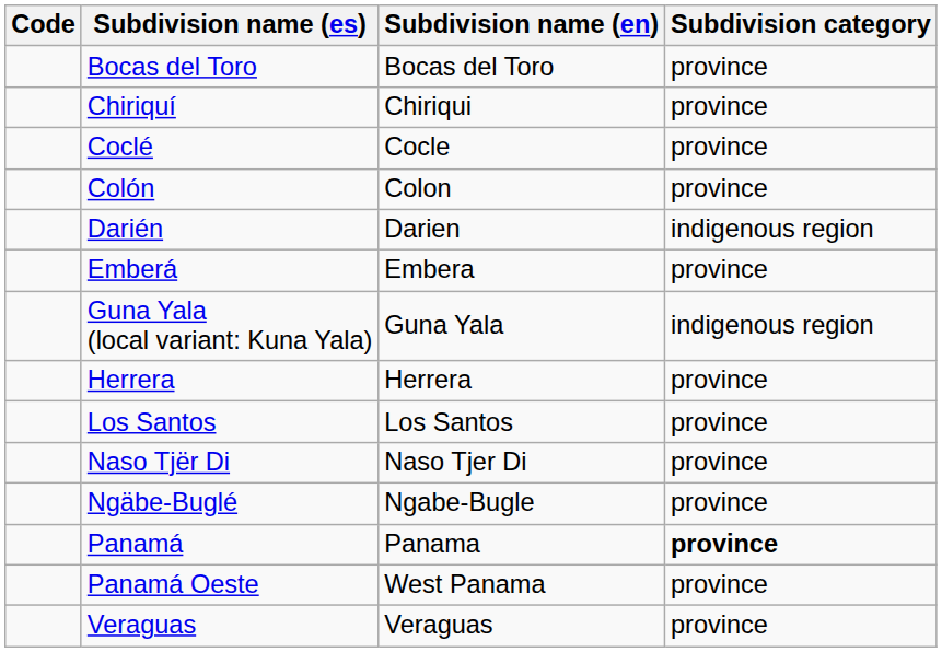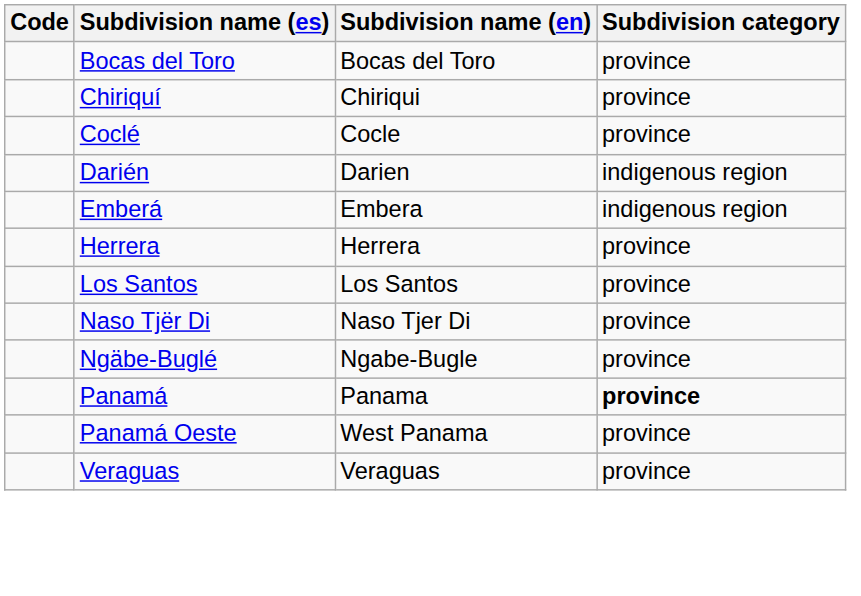- row: Colón | Colon | province
Emberá | Subdivision category: province -> indigenous region
- row: Guna Yala (local variant: Kuna Yala) | Guna Yala | indigenous region
